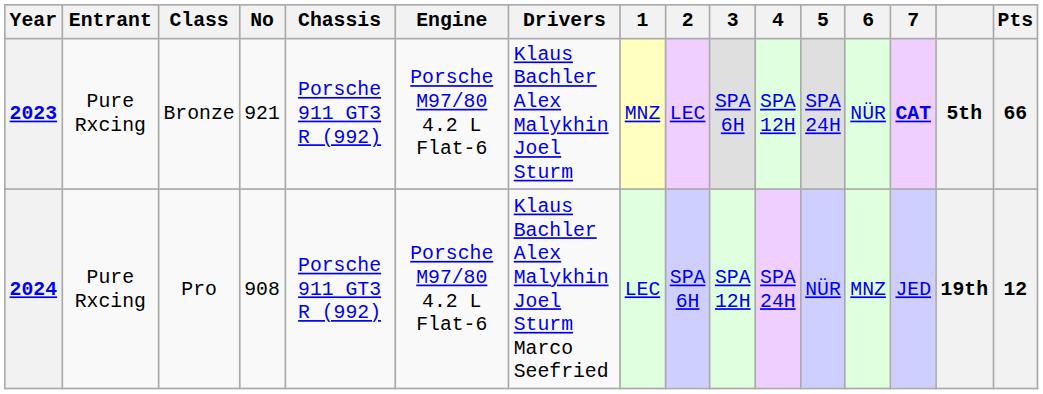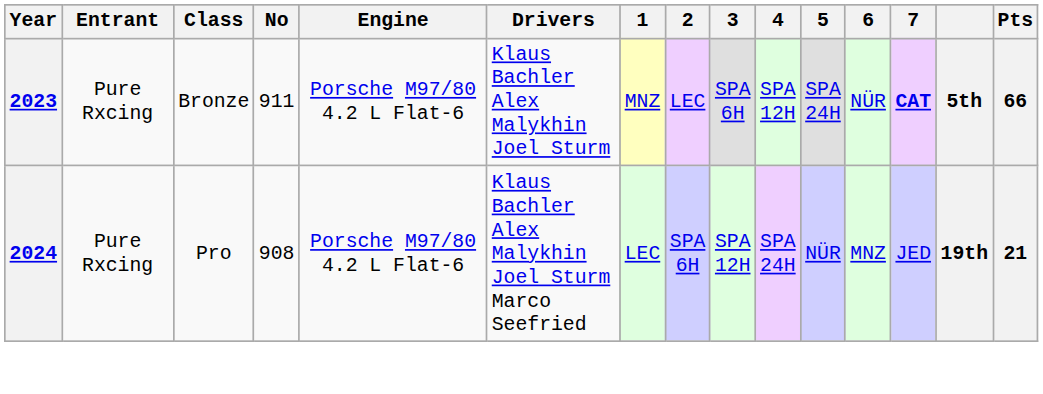- column: Chassis | Porsche 911 GT3 R (992) | Porsche 911 GT3 R (992)
2023 | No: 921 -> 911
2024 | Pts: 12 -> 21
